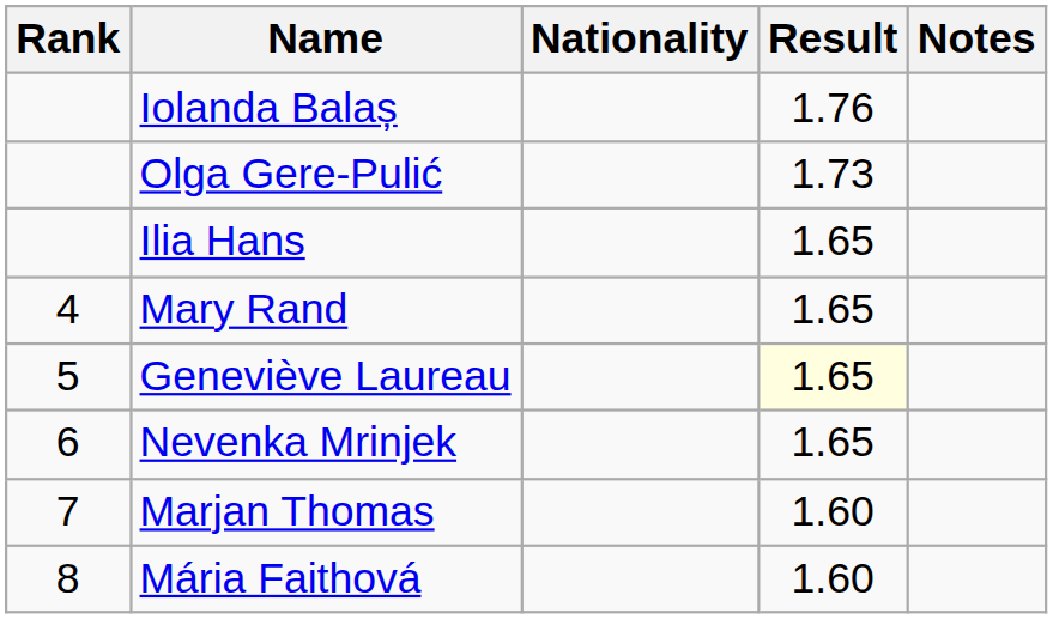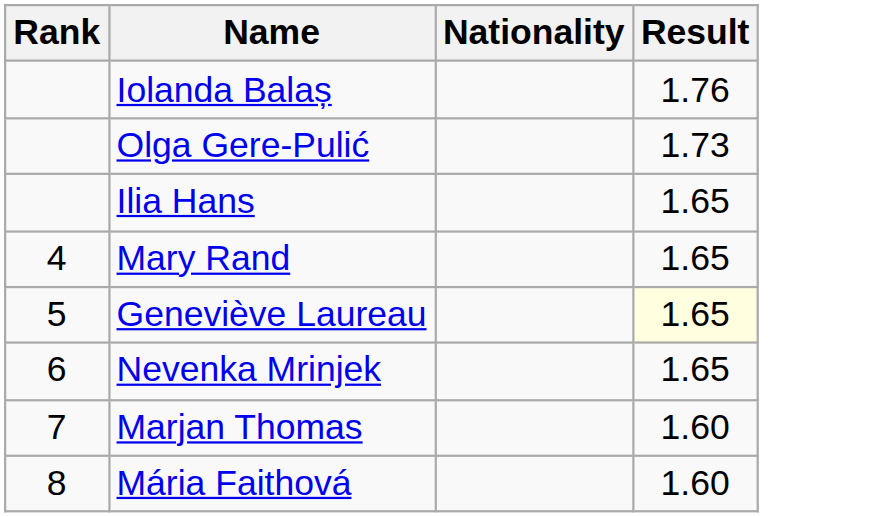- column: Notes
